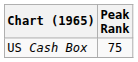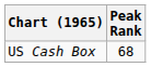US Cash Box | Peak Rank: 75 -> 68
